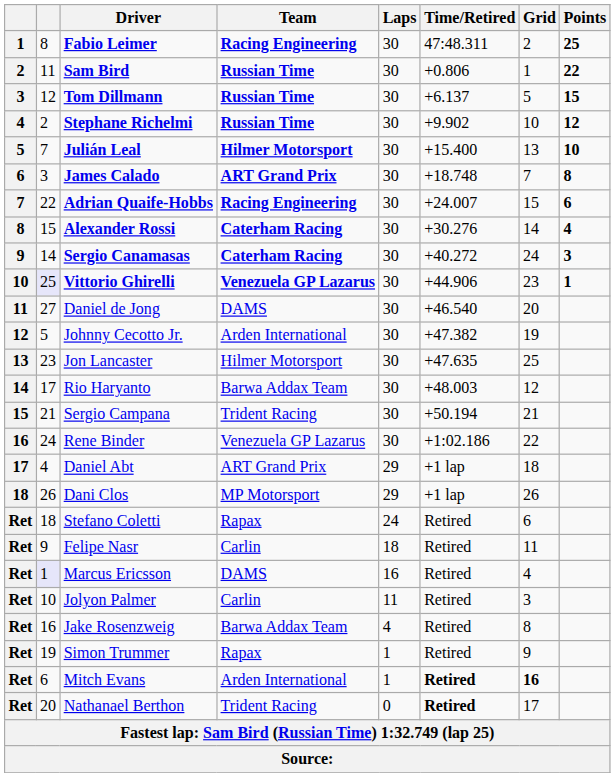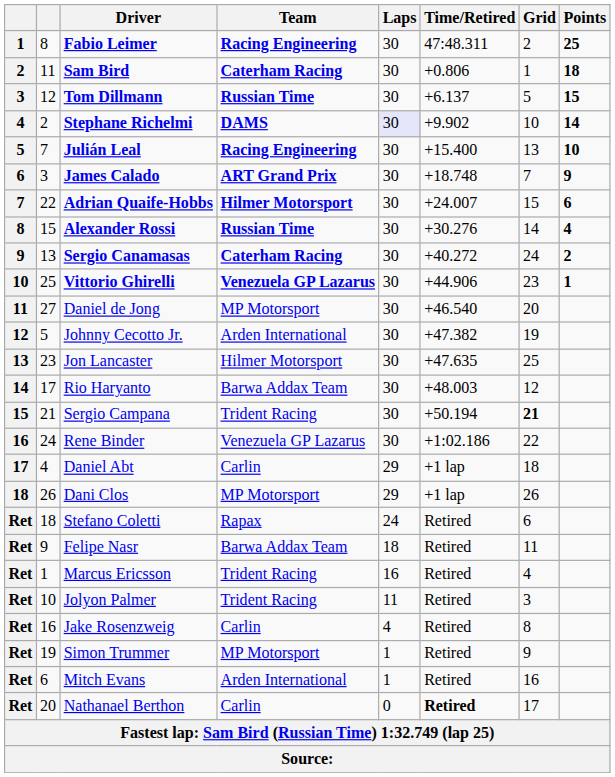Sam Bird | Team: Russian Time -> Caterham Racing
Sam Bird | Points: 22 -> 18
Stephane Richelmi | Team: Russian Time -> DAMS
Stephane Richelmi | Laps: no background -> lavender background
Stephane Richelmi | Points: 12 -> 14
Julián Leal | Team: Hilmer Motorsport -> Racing Engineering
James Calado | Points: 8 -> 9
Adrian Quaife-Hobbs | Team: Racing Engineering -> Hilmer Motorsport
Alexander Rossi | Team: Caterham Racing -> Russian Time
Sergio Canamasas | column 2: 14 -> 13
Sergio Canamasas | Points: 3 -> 2
Vittorio Ghirelli | column 2: lavender background -> no background
Daniel de Jong | Team: DAMS -> MP Motorsport
Sergio Campana | Grid: normal -> bold
Daniel Abt | Team: ART Grand Prix -> Carlin
Felipe Nasr | Team: Carlin -> Barwa Addax Team
Marcus Ericsson | column 2: lavender background -> no background
Marcus Ericsson | Team: DAMS -> Trident Racing
Jolyon Palmer | Team: Carlin -> Trident Racing
Jake Rosenzweig | Team: Barwa Addax Team -> Carlin
Simon Trummer | Team: Rapax -> MP Motorsport
Mitch Evans | Time/Retired: bold -> normal
Mitch Evans | Grid: bold -> normal
Nathanael Berthon | Team: Trident Racing -> Carlin
